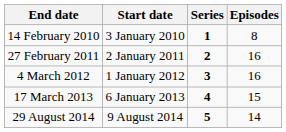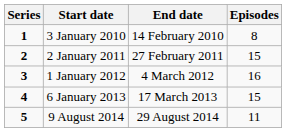columns swapped: Series <-> End date
2 January 2011 | Episodes: 16 -> 15
9 August 2014 | Episodes: 14 -> 11
